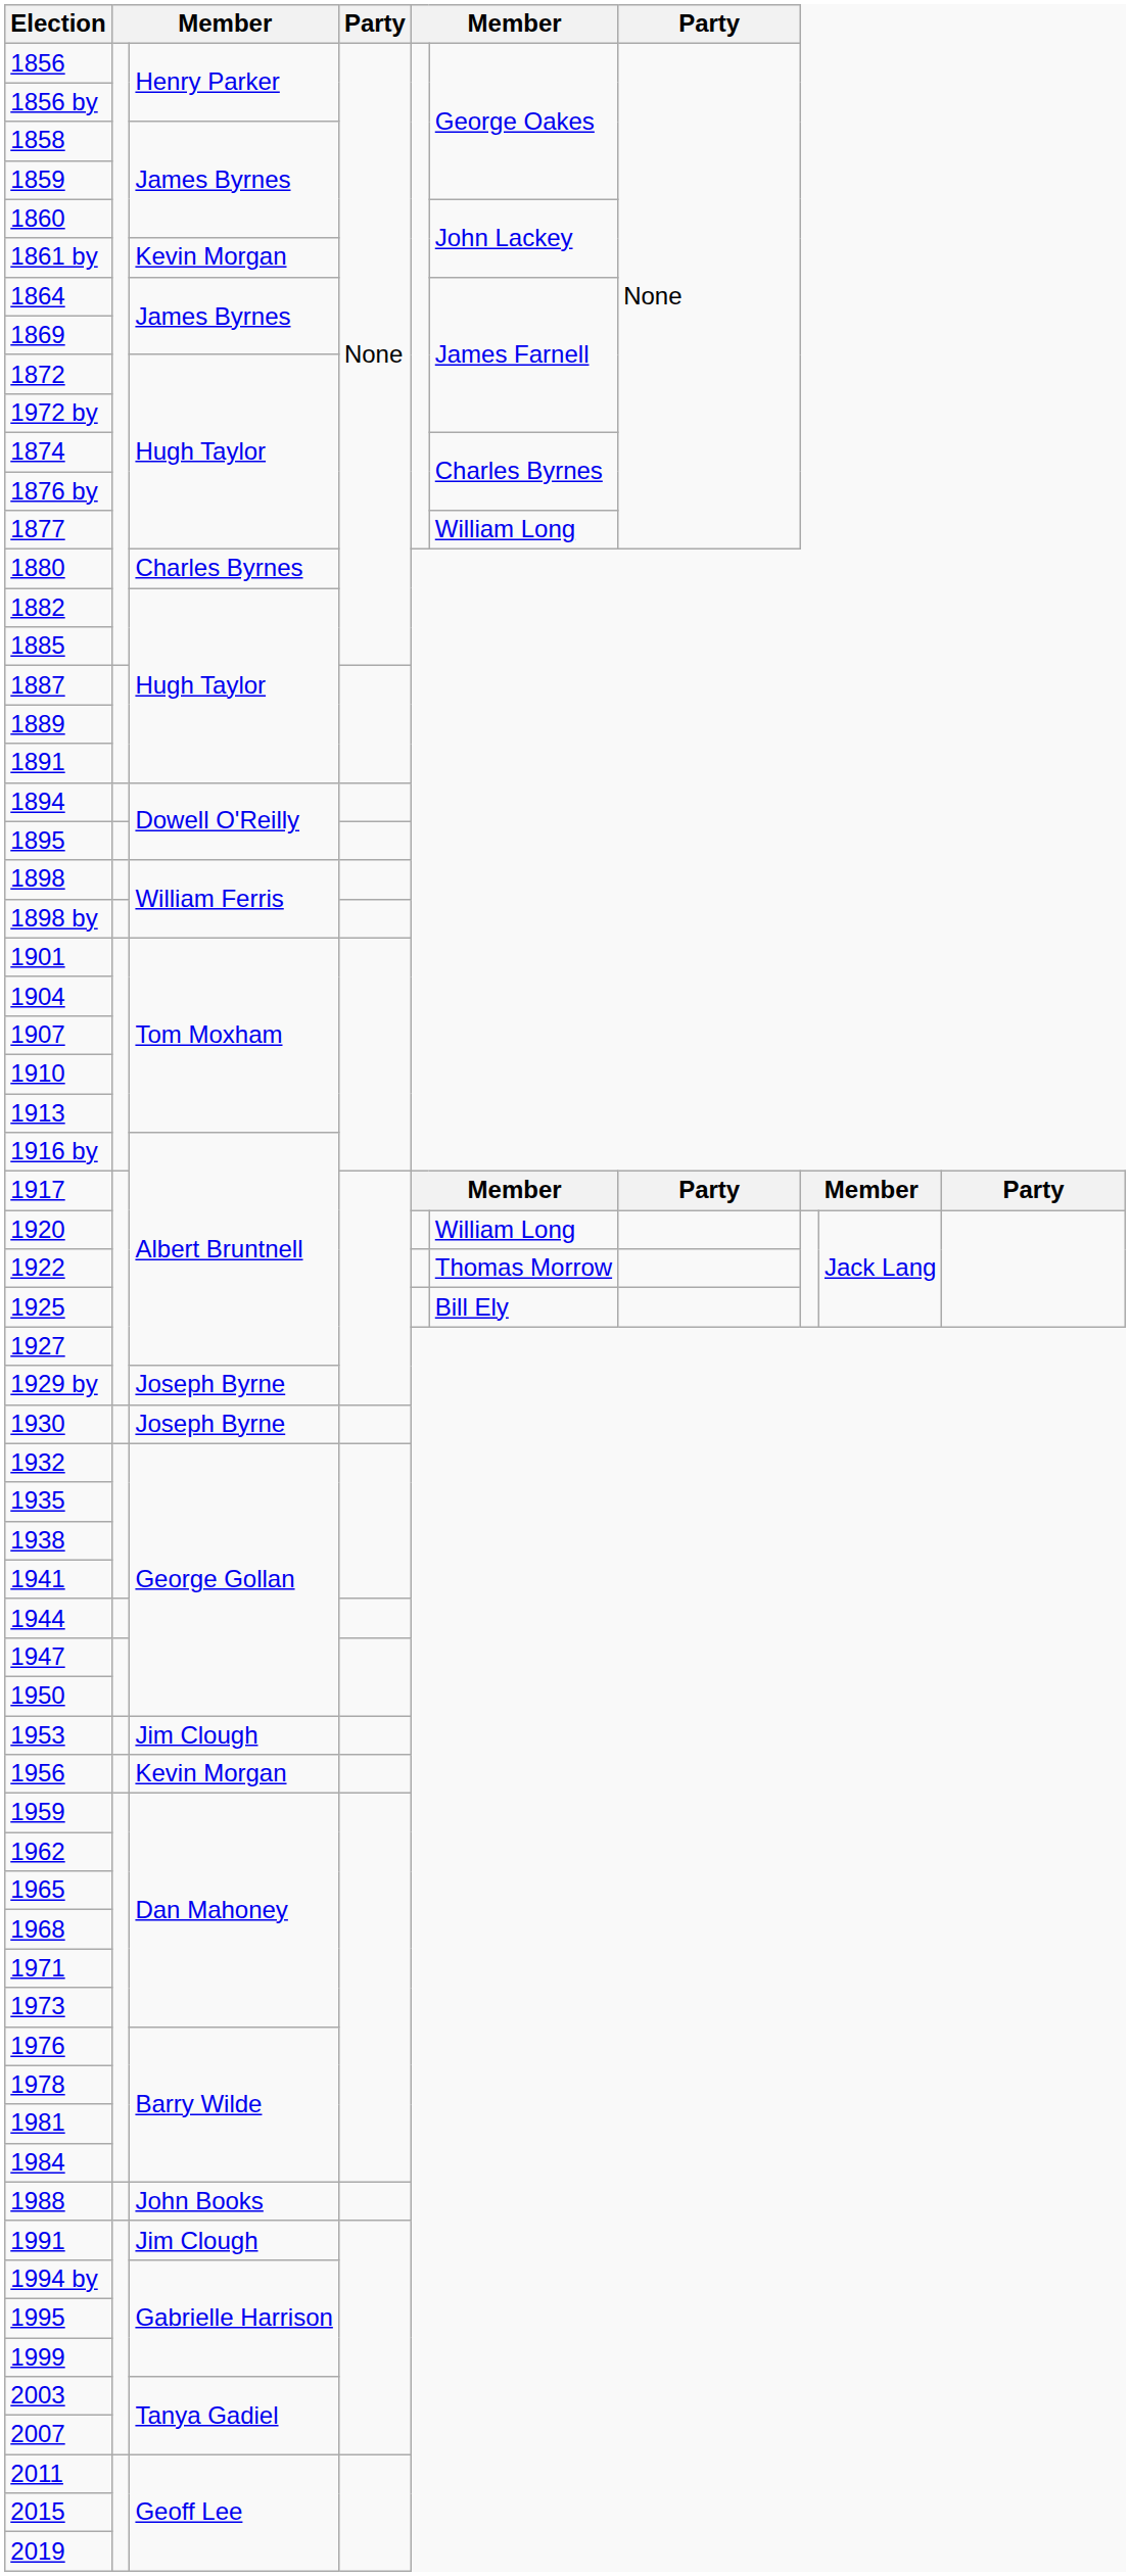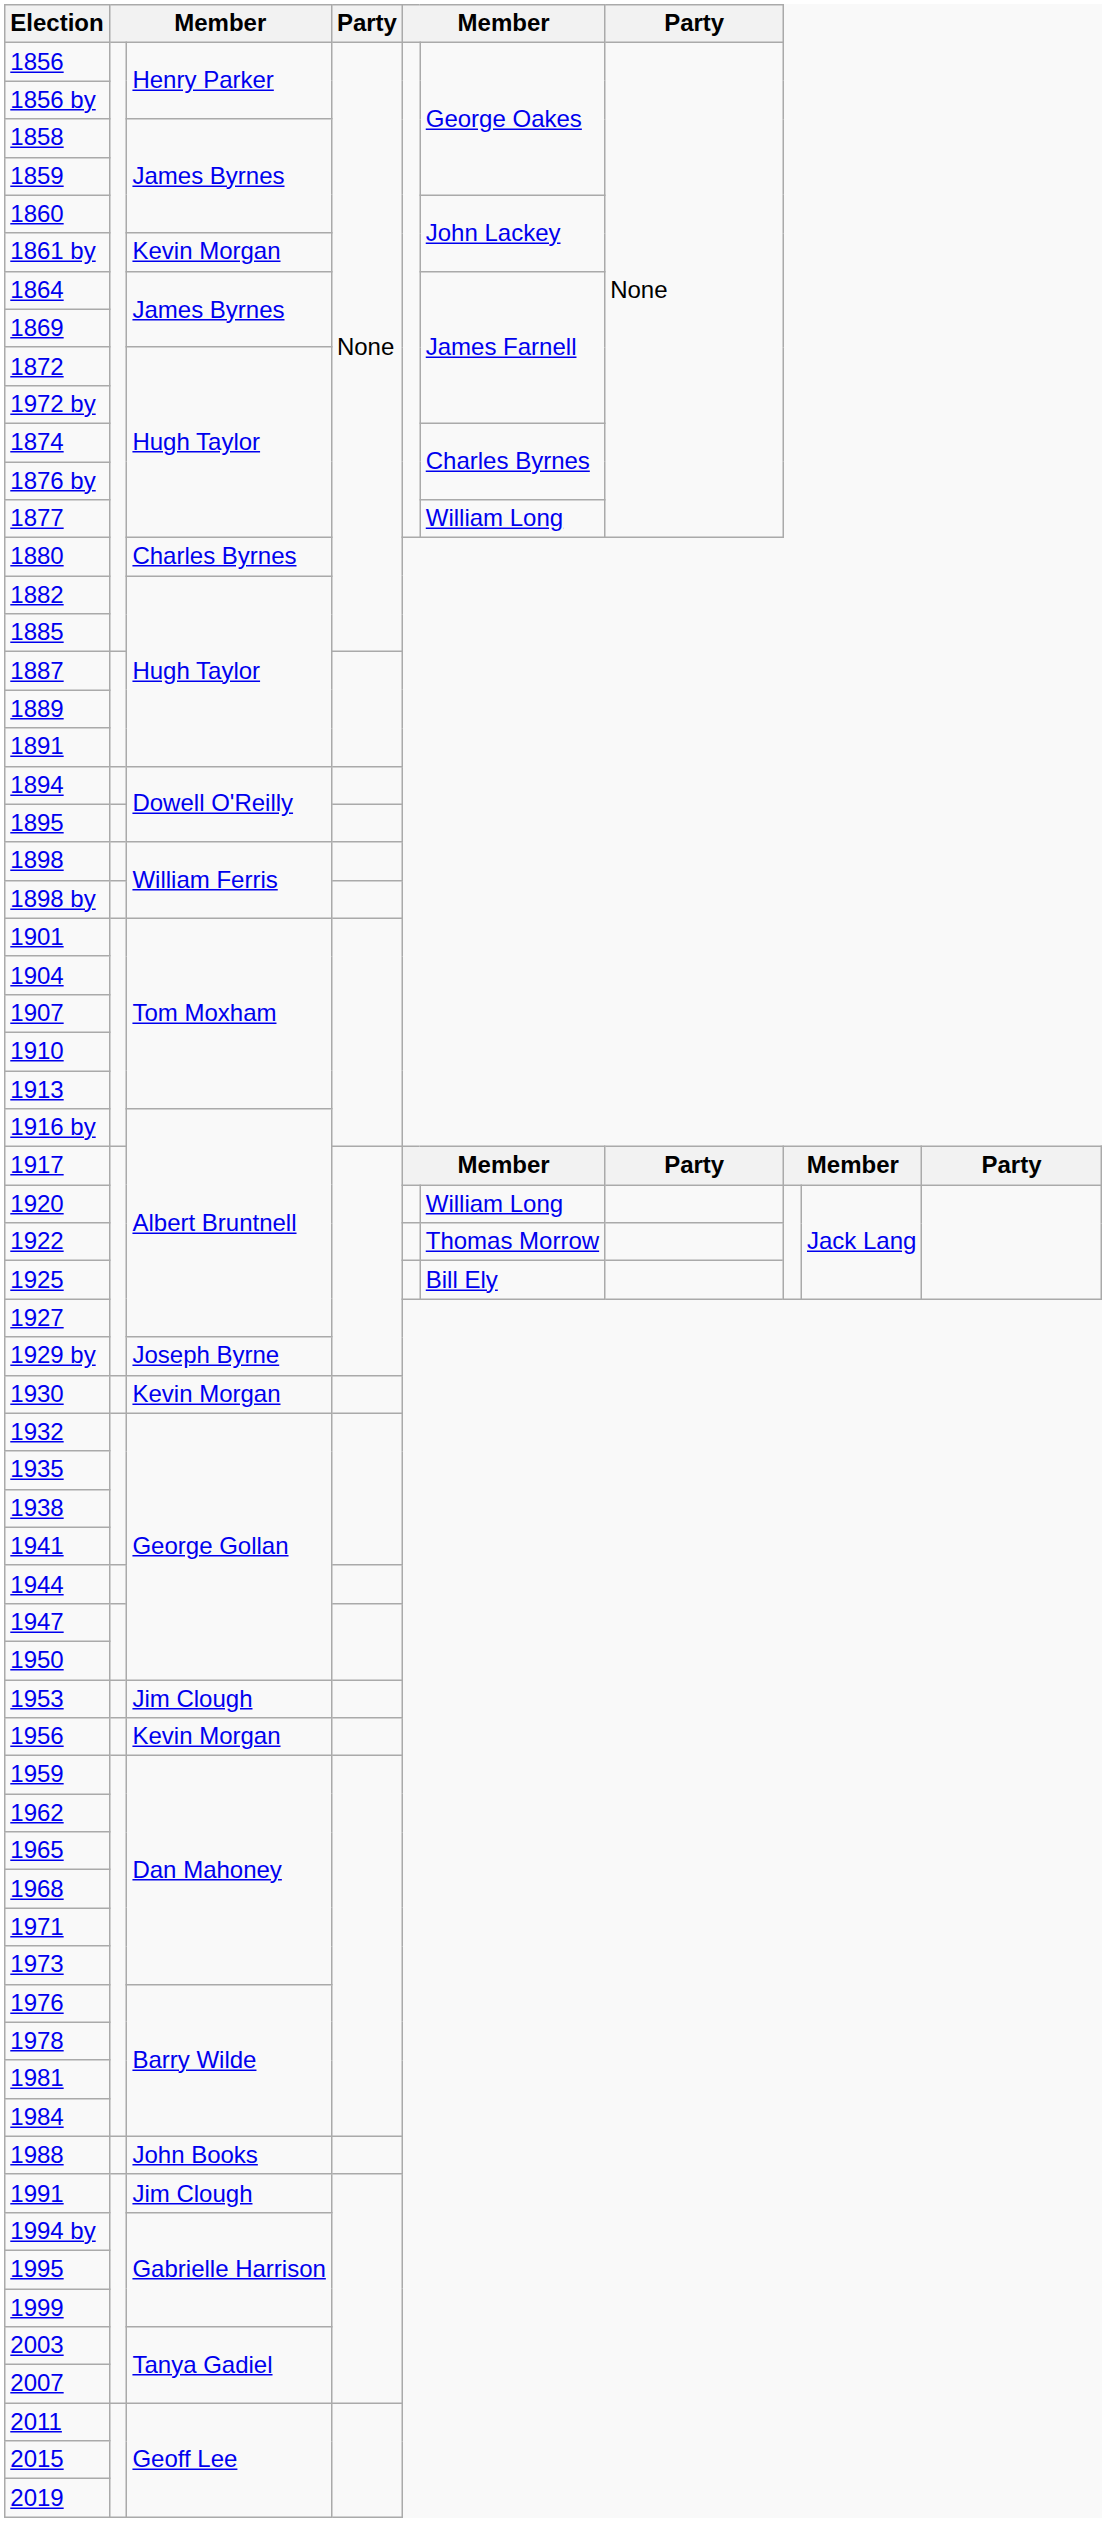1930 | column 3: Joseph Byrne -> Kevin Morgan
